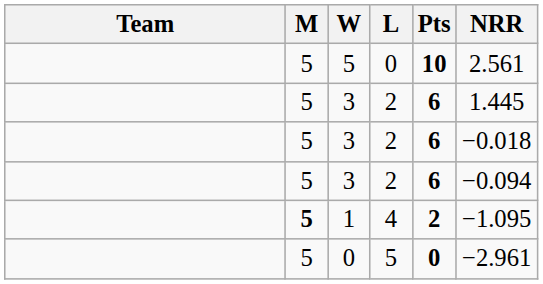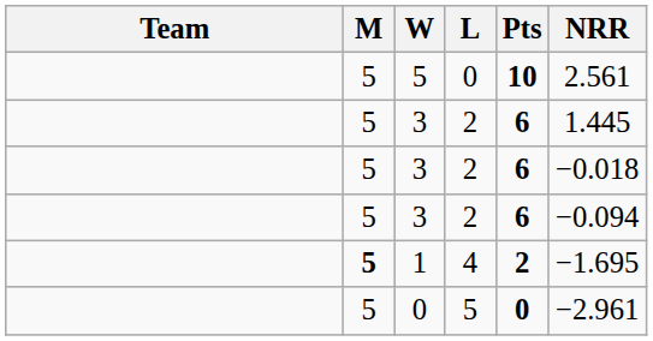1 | NRR: −1.095 -> −1.695
